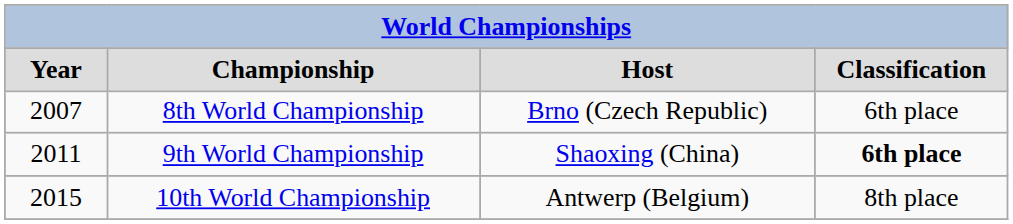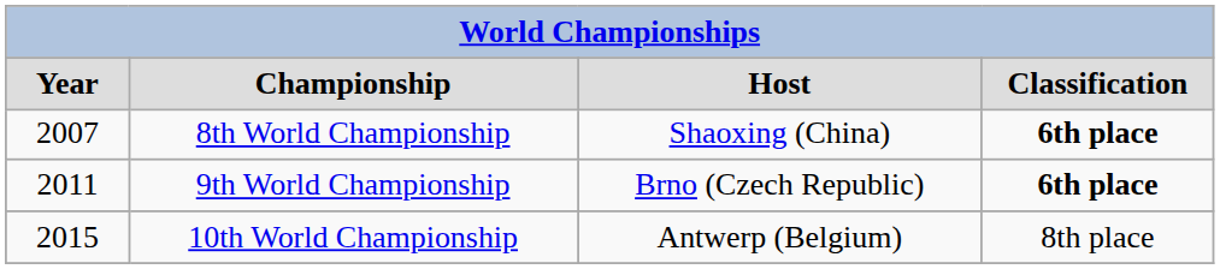8th World Championship | column 3: Brno (Czech Republic) -> Shaoxing (China)
8th World Championship | column 4: normal -> bold
9th World Championship | column 3: Shaoxing (China) -> Brno (Czech Republic)
